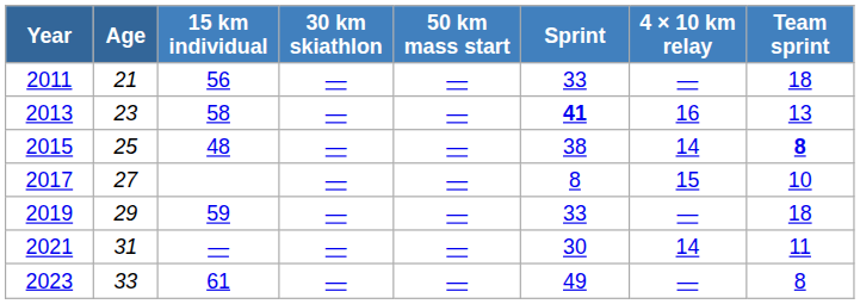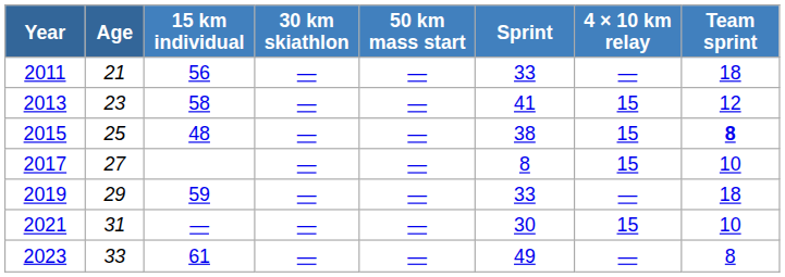2013 | Sprint: bold -> normal
2013 | 4 × 10 km relay: 16 -> 15
2013 | Team sprint: 13 -> 12
2015 | 4 × 10 km relay: 14 -> 15
2021 | 4 × 10 km relay: 14 -> 15
2021 | Team sprint: 11 -> 10
